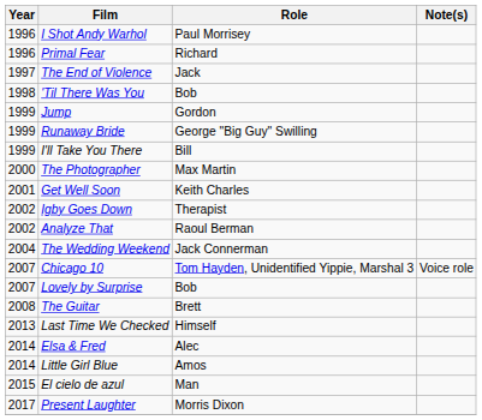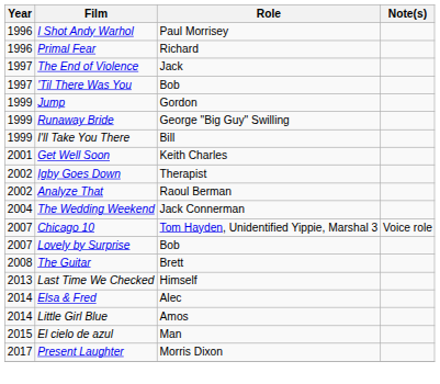'Til There Was You | Year: 1998 -> 1997
- row: 2000 | The Photographer | Max Martin
